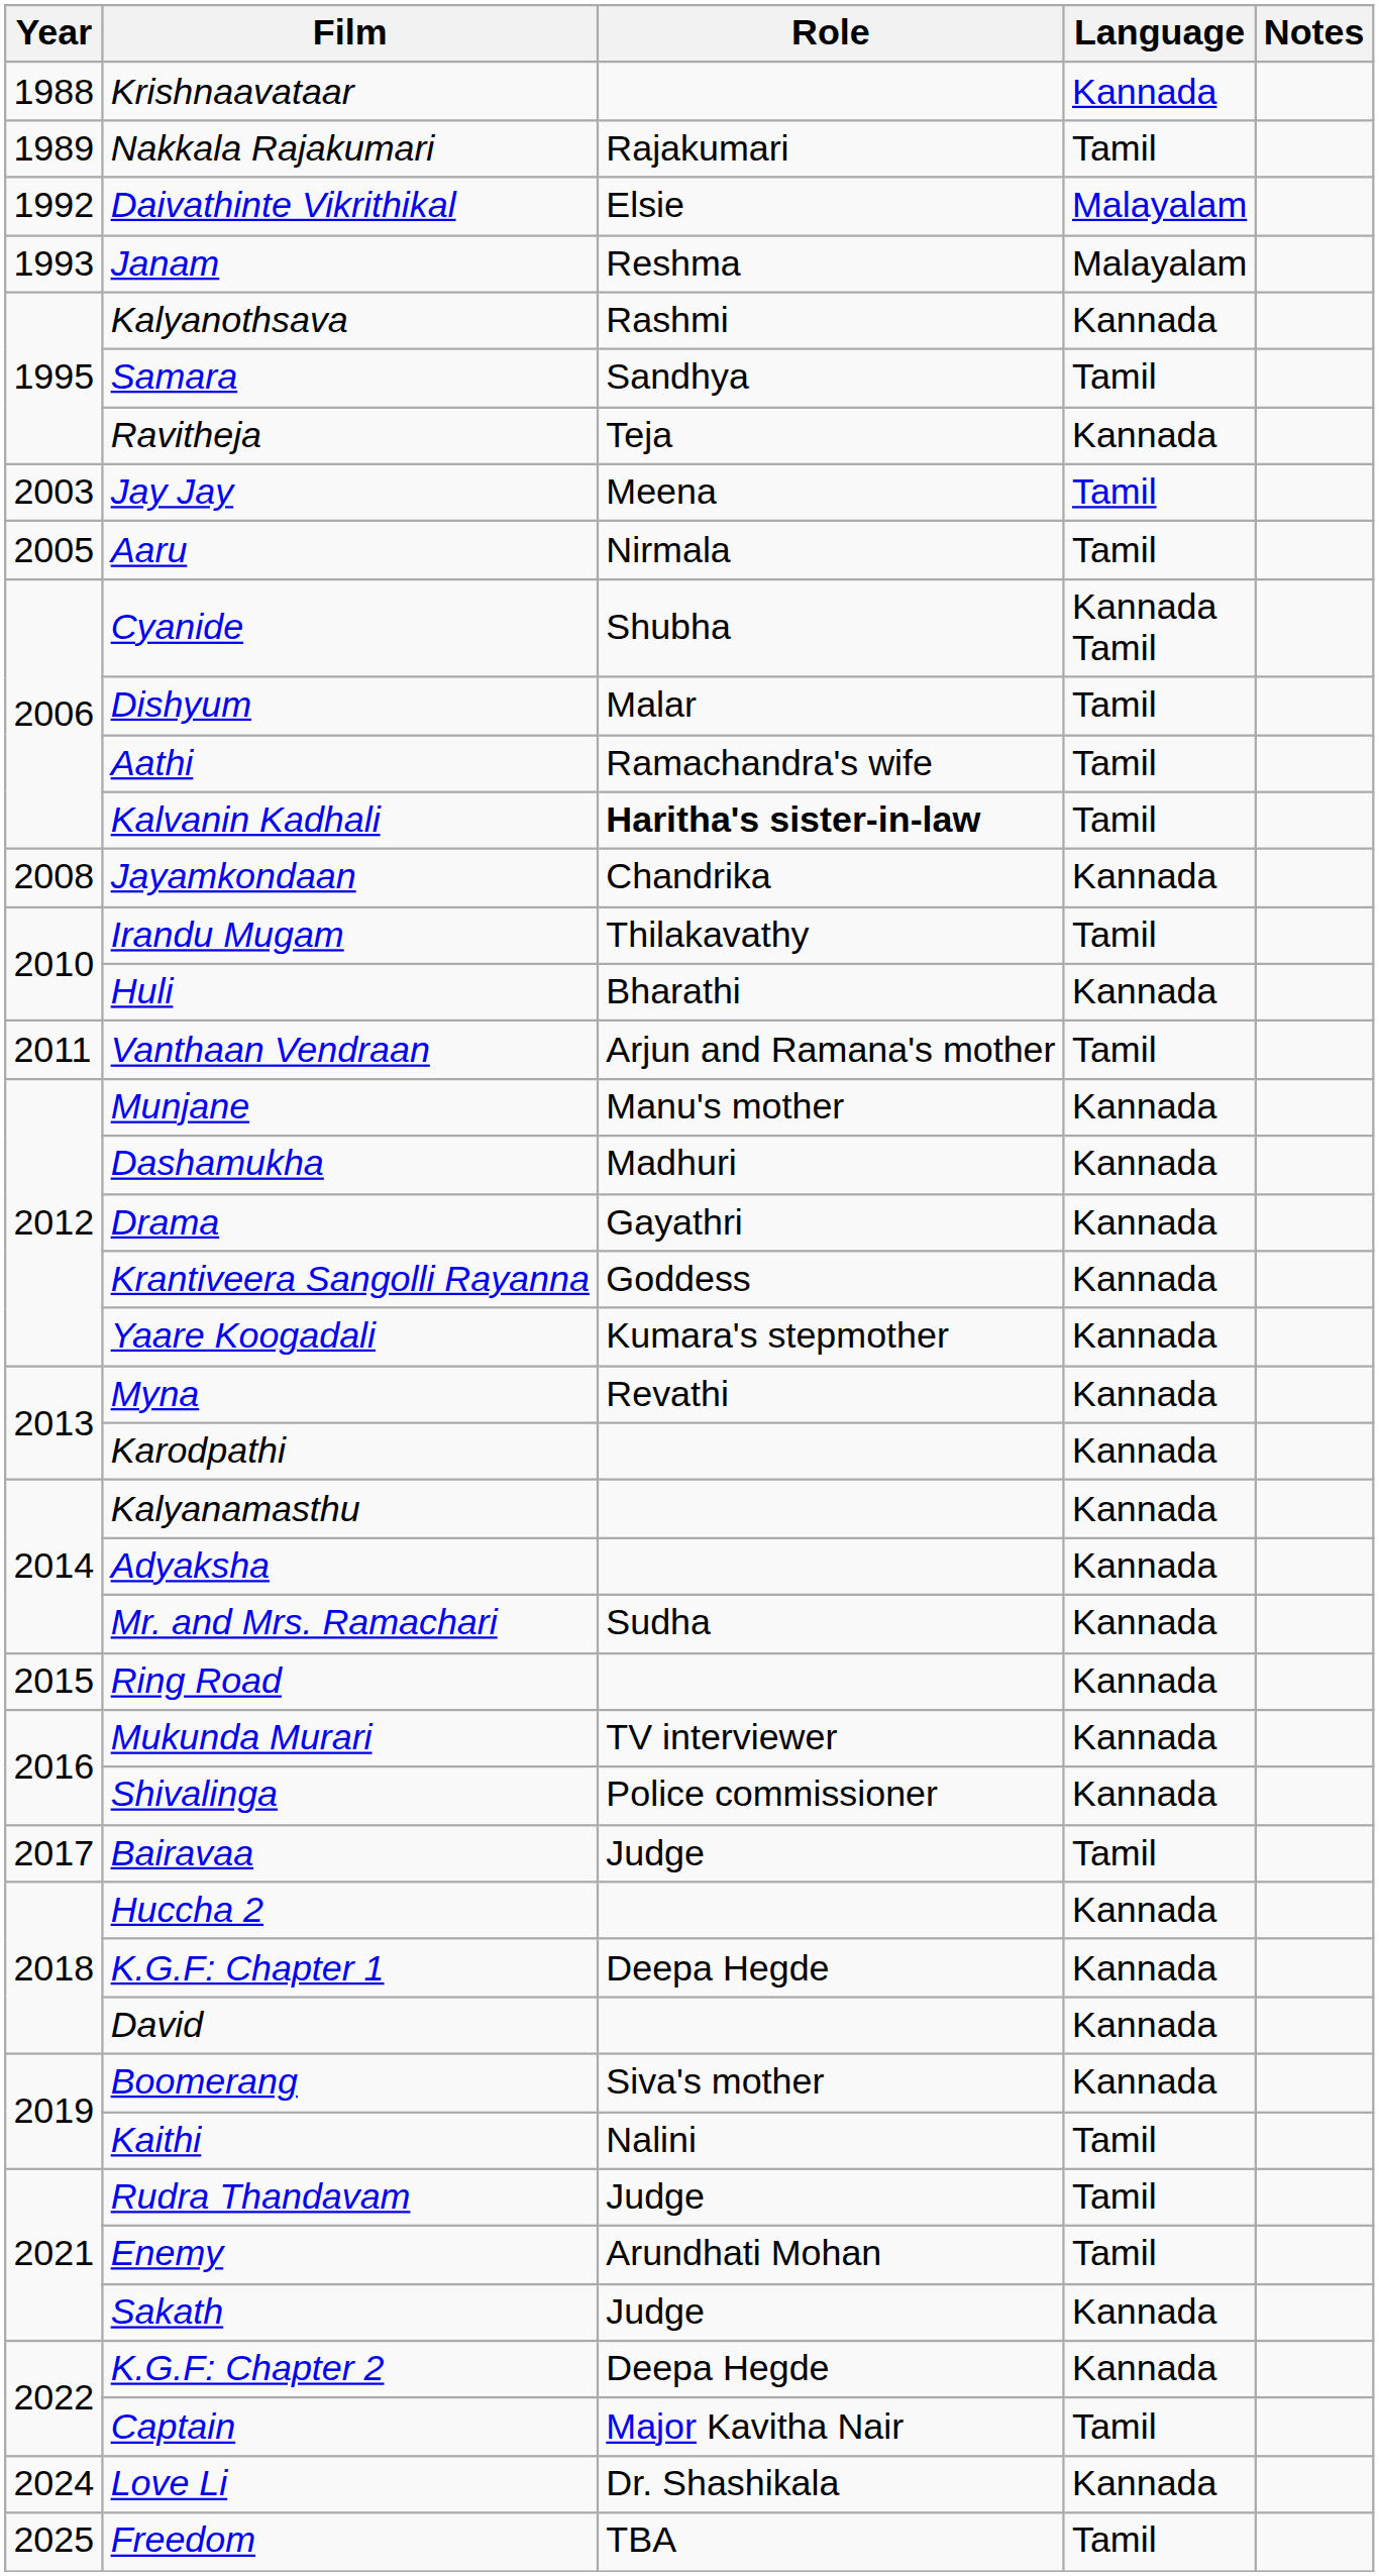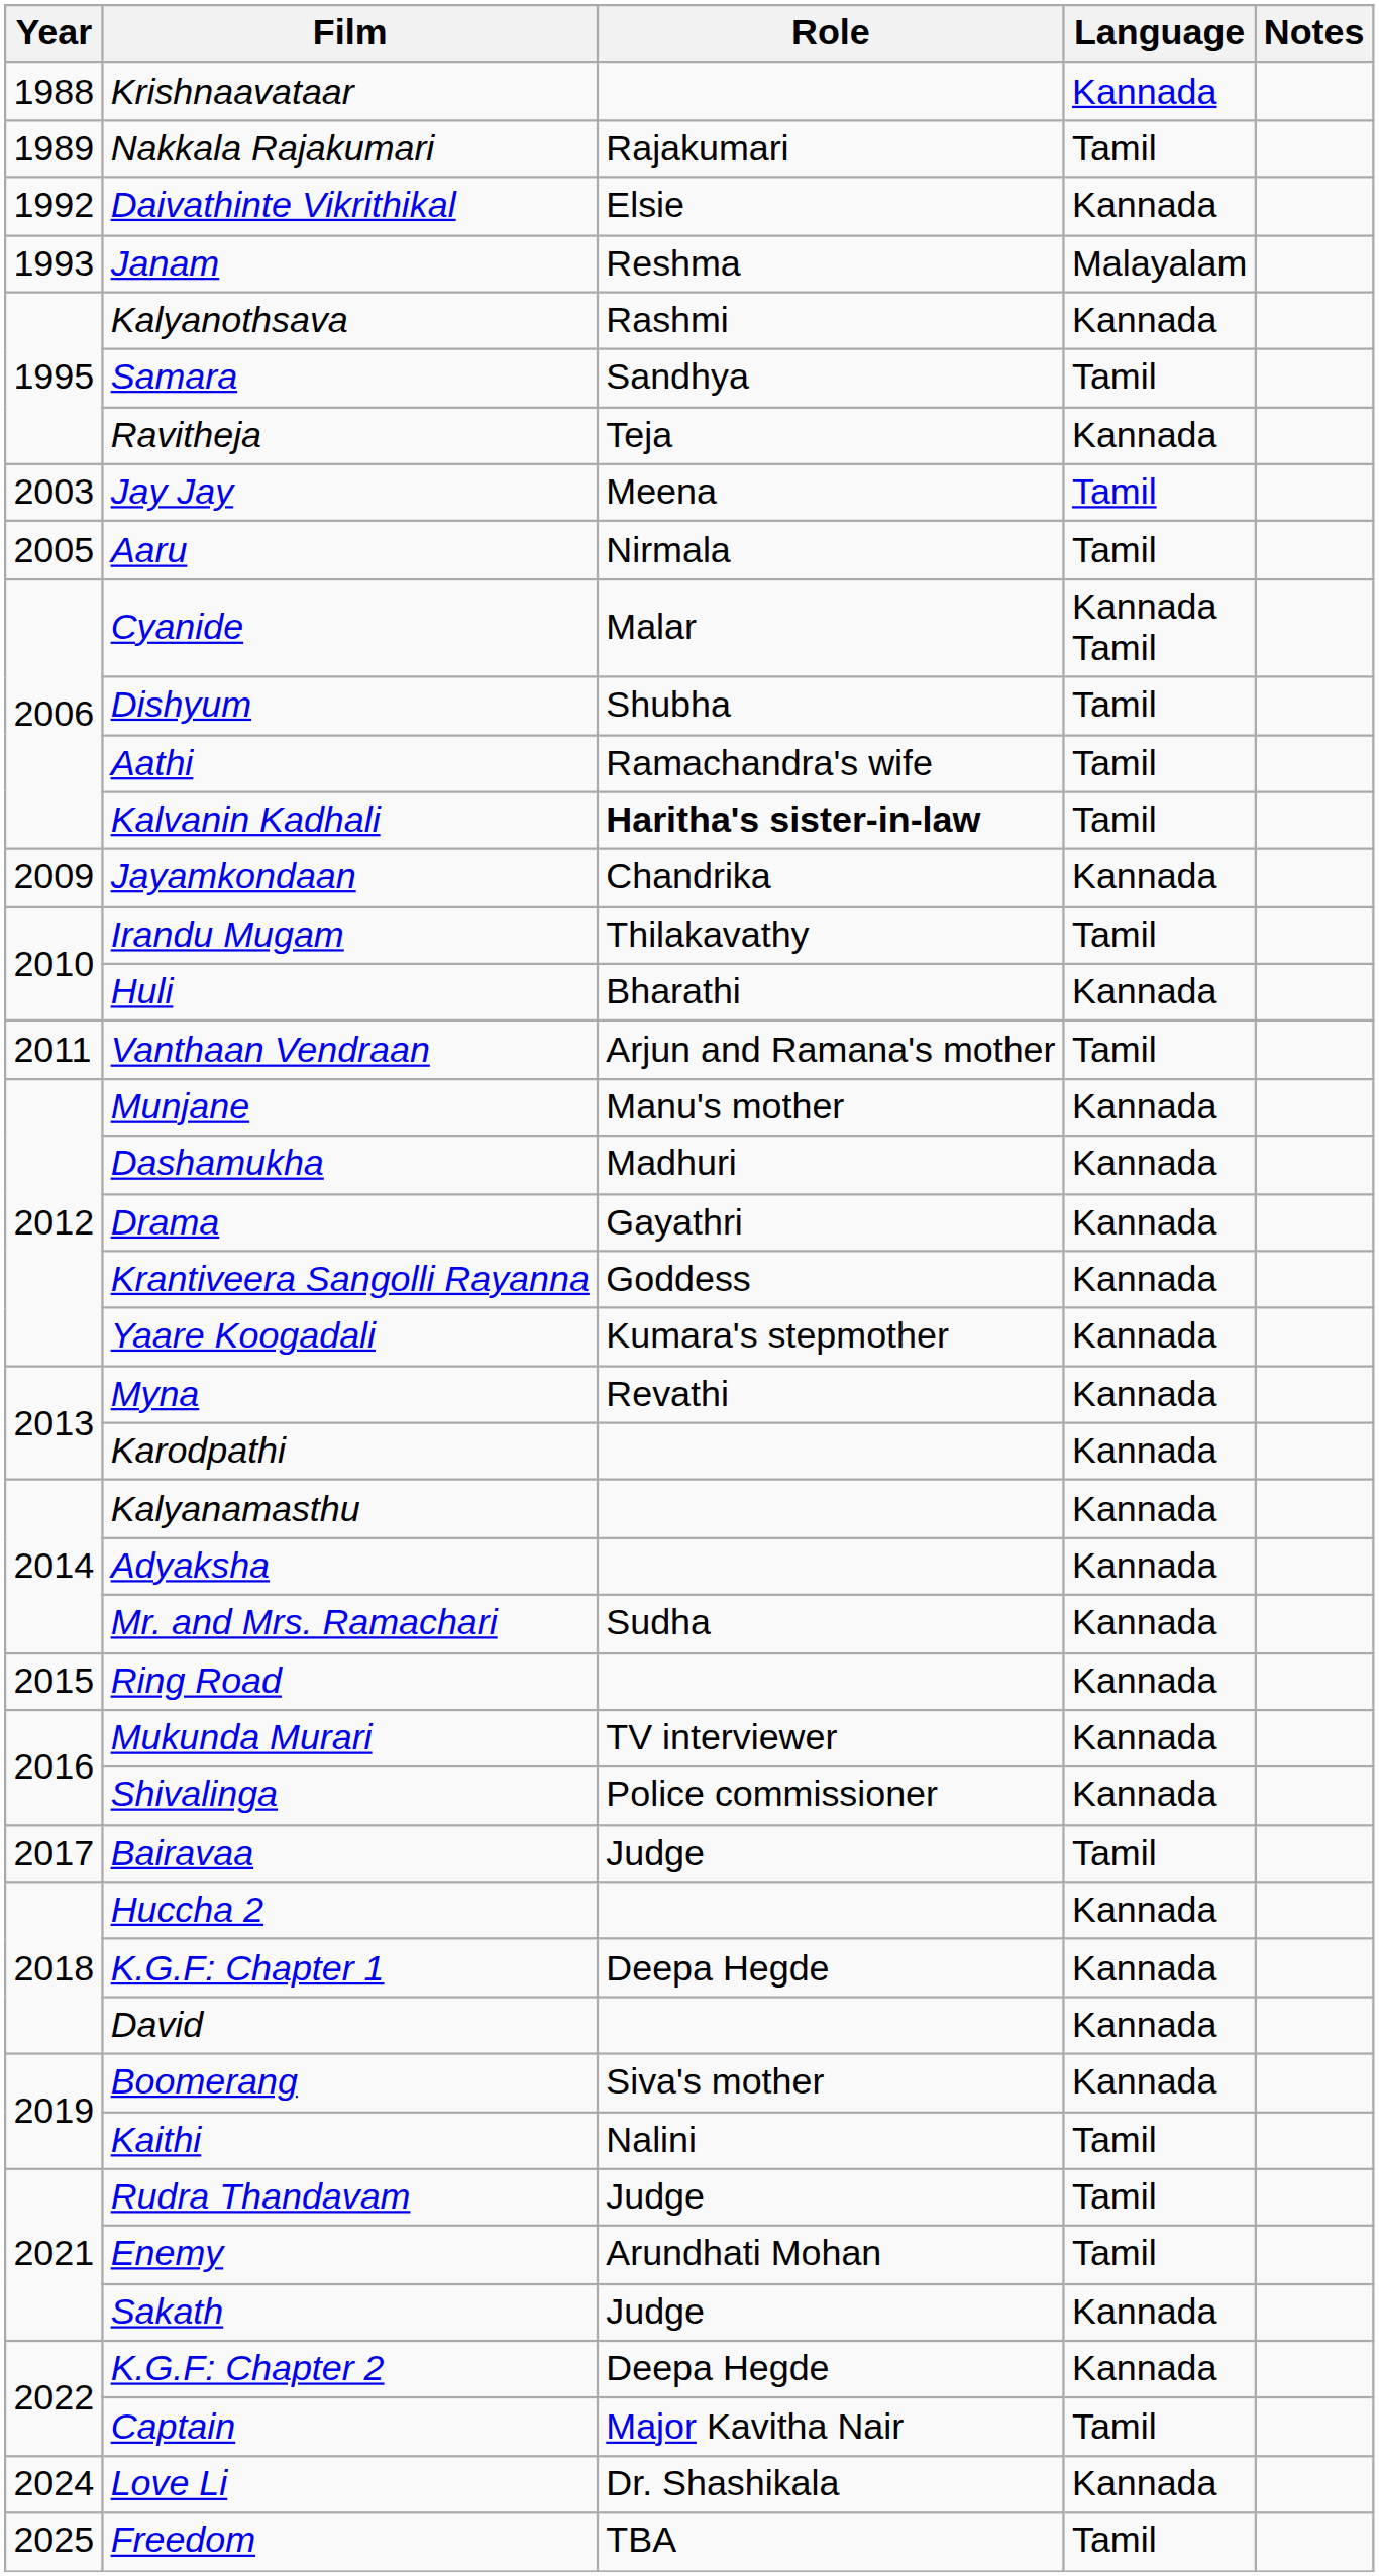Daivathinte Vikrithikal | Language: Malayalam -> Kannada
Cyanide | Role: Shubha -> Malar
Dishyum | Role: Malar -> Shubha
Jayamkondaan | Year: 2008 -> 2009
